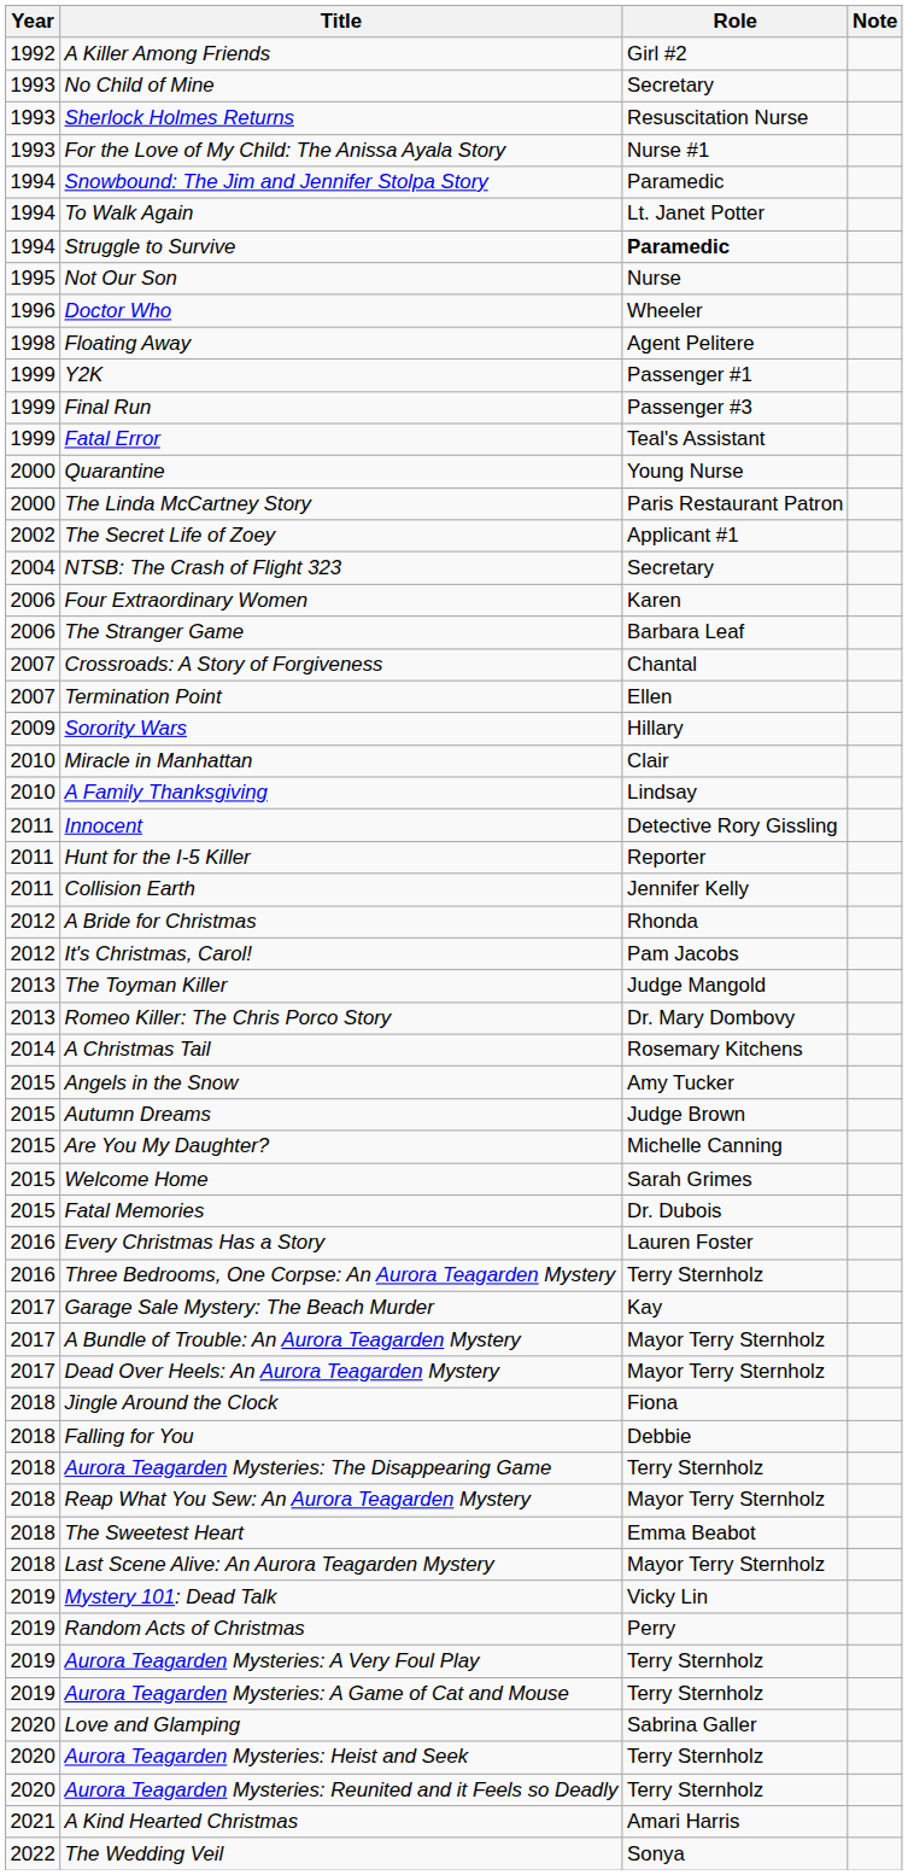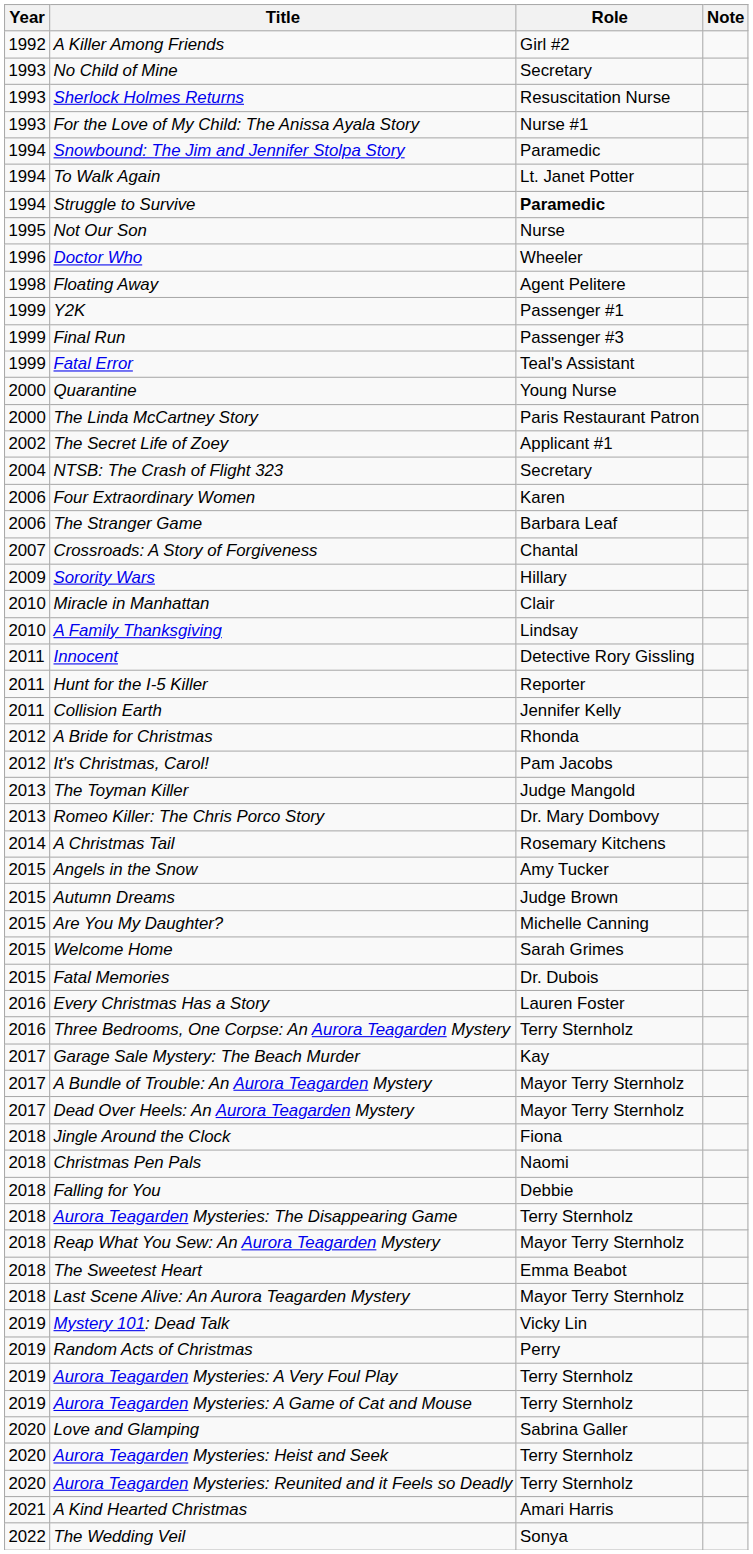- row: 2007 | Termination Point | Ellen
+ row: 2018 | Christmas Pen Pals | Naomi
